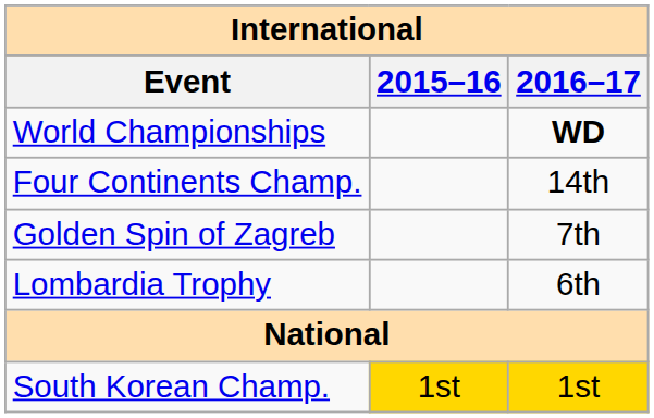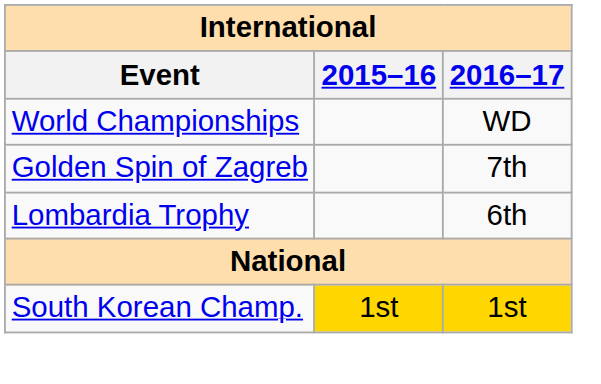World Championships | 2016–17: bold -> normal
- row: Four Continents Champ. | 14th
